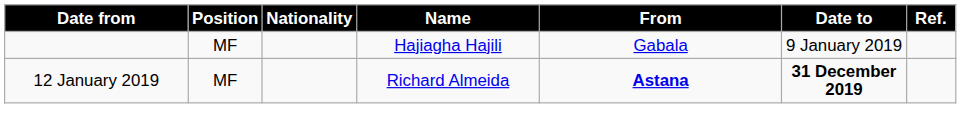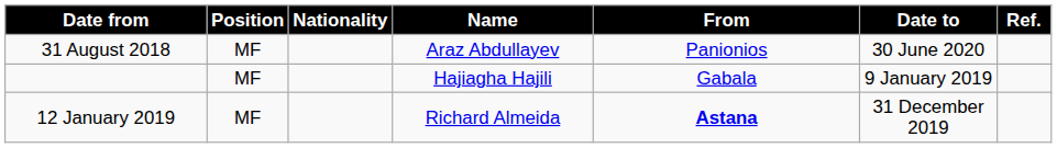+ row: 31 August 2018 | MF | Araz Abdullayev | Panionios | 30 June 2020
12 January 2019 | Date to: bold -> normal
